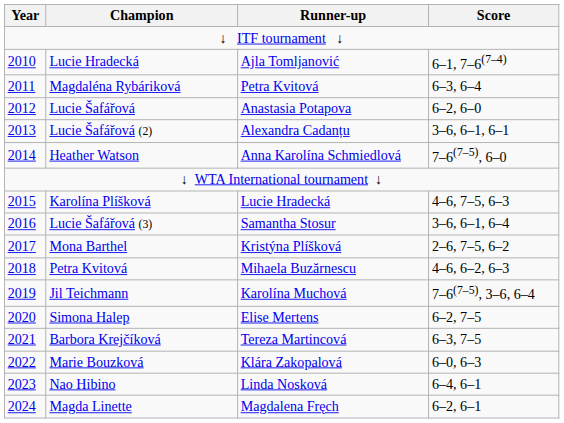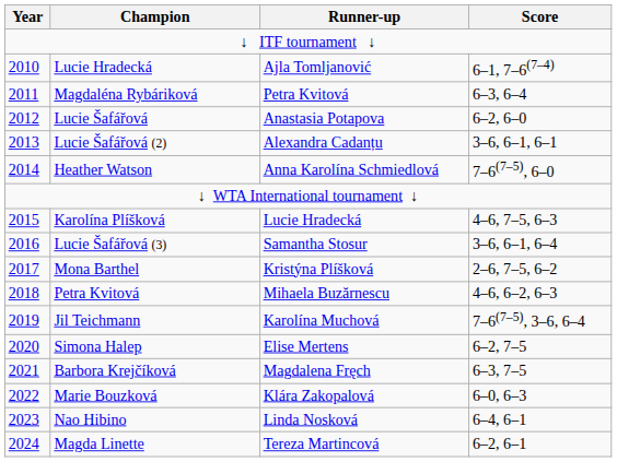Barbora Krejčíková | Runner-up: Tereza Martincová -> Magdalena Fręch
Magda Linette | Runner-up: Magdalena Fręch -> Tereza Martincová
